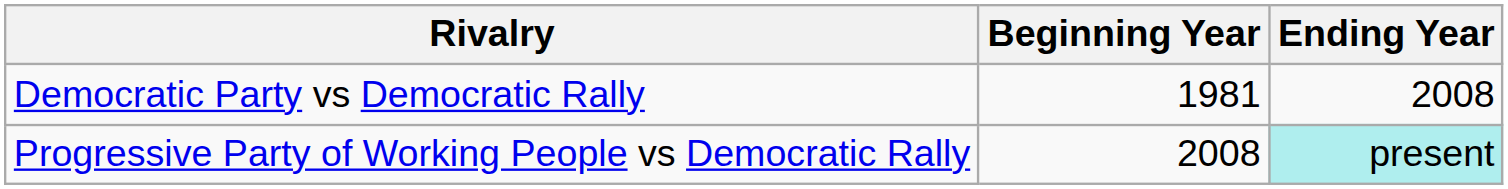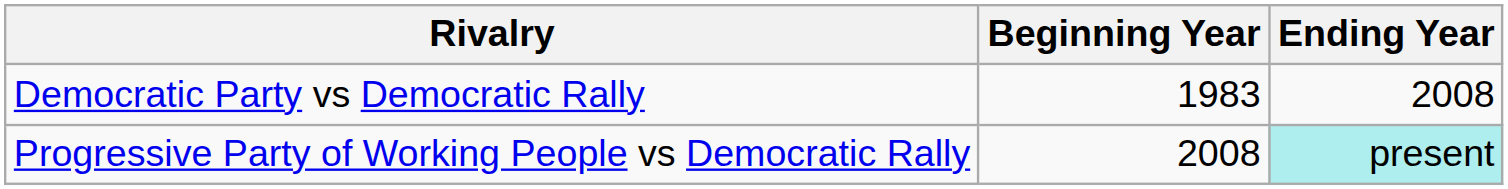Democratic Party vs Democratic Rally | Beginning Year: 1981 -> 1983
